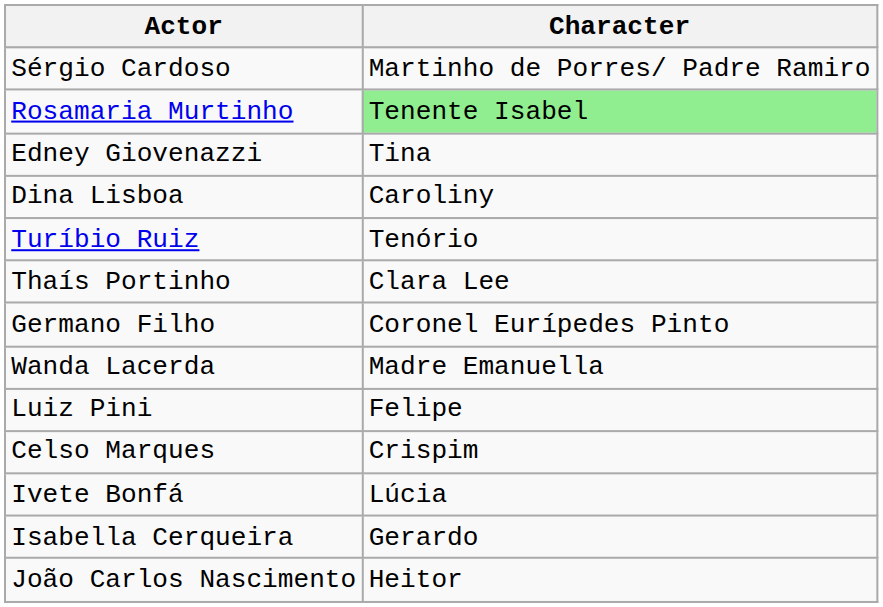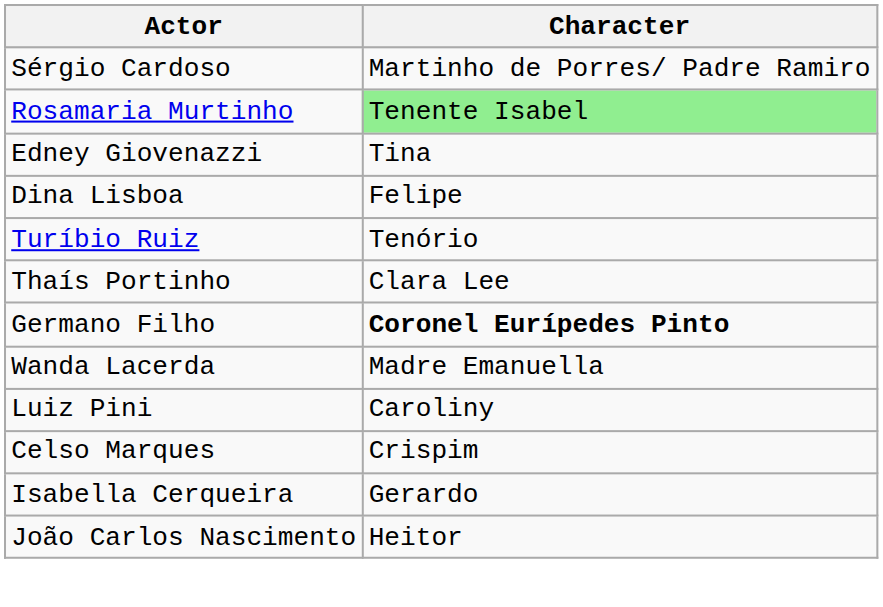Dina Lisboa | Character: Caroliny -> Felipe
Germano Filho | Character: normal -> bold
Luiz Pini | Character: Felipe -> Caroliny
- row: Ivete Bonfá | Lúcia
